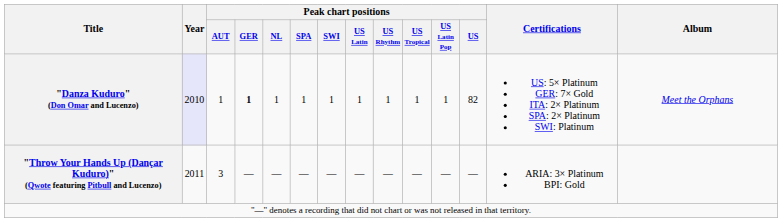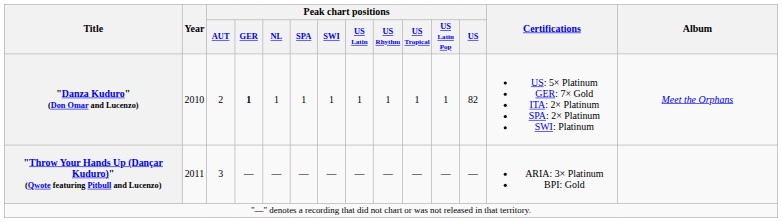"Danza Kuduro" (Don Omar and Lucenzo) | Year: lavender background -> no background
"Danza Kuduro" (Don Omar and Lucenzo) | Peak chart positions / AUT: 1 -> 2
